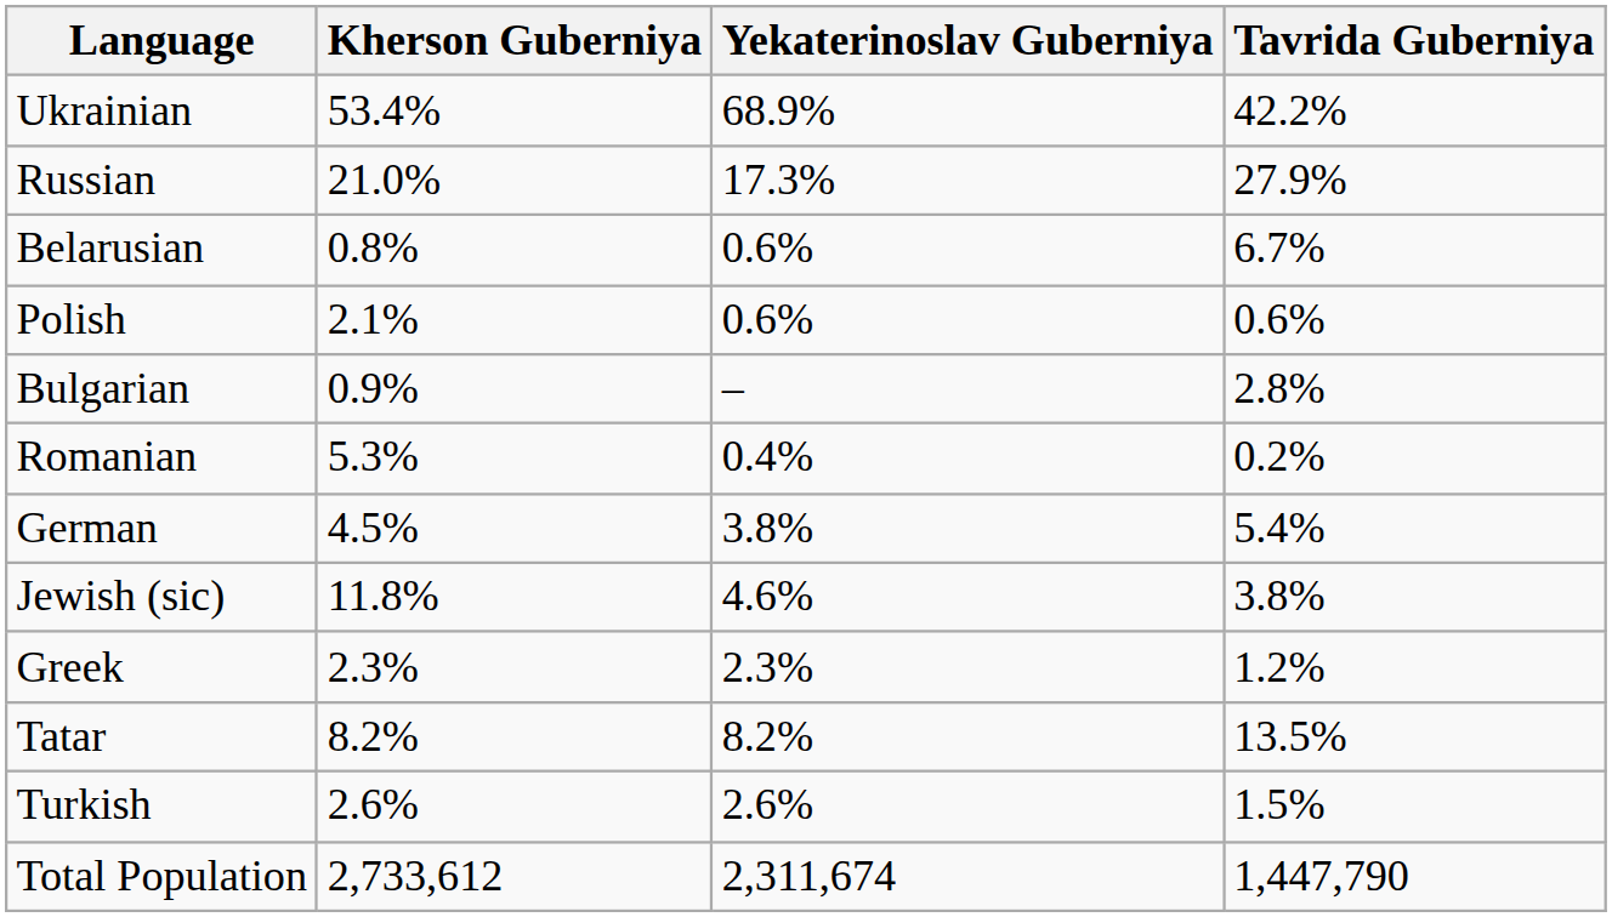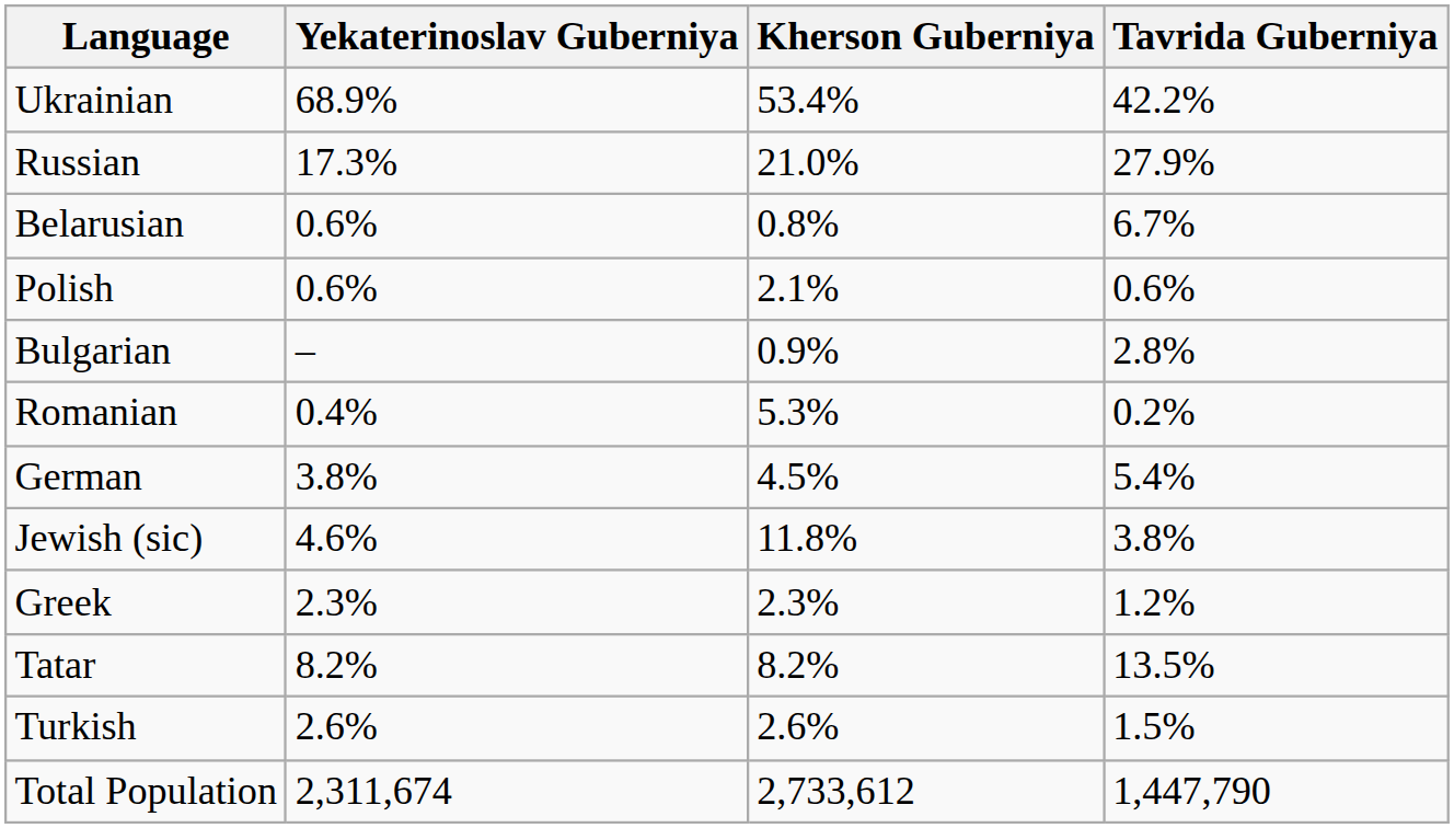columns swapped: Kherson Guberniya <-> Yekaterinoslav Guberniya
